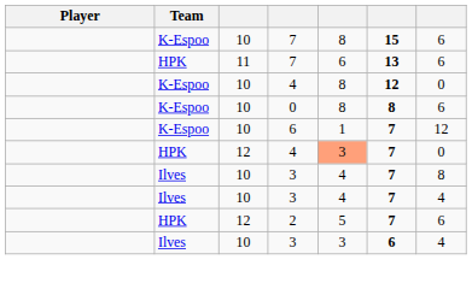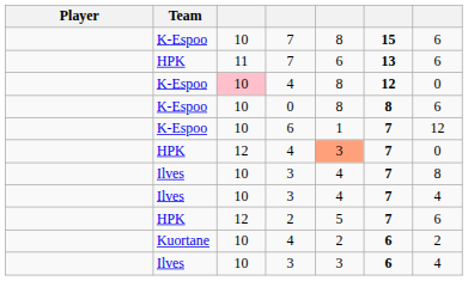K-Espoo / 4 | column 3: no background -> pink background
+ row: Kuortane | 10 | 4 | 2 | 6 | 2
